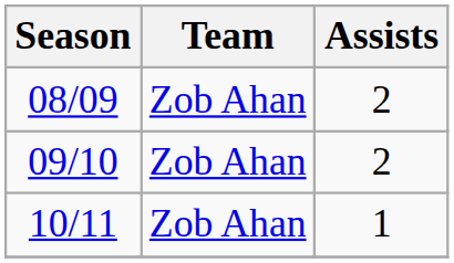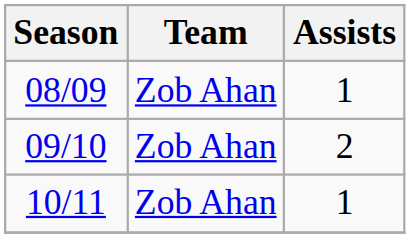08/09 | Assists: 2 -> 1
